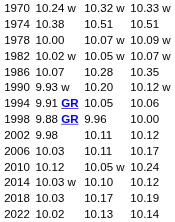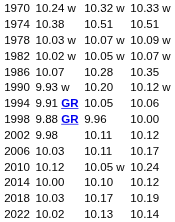1978 | column 3: 10.00 -> 10.03 w
2014 | column 3: 10.03 w -> 10.00
